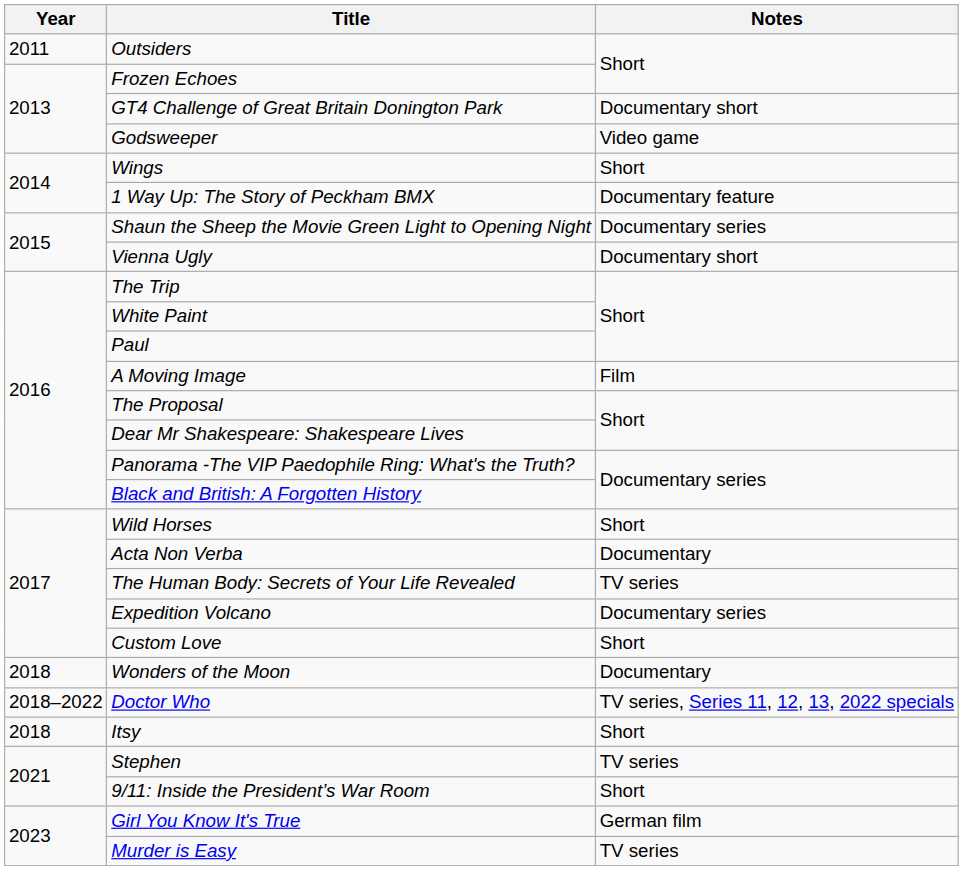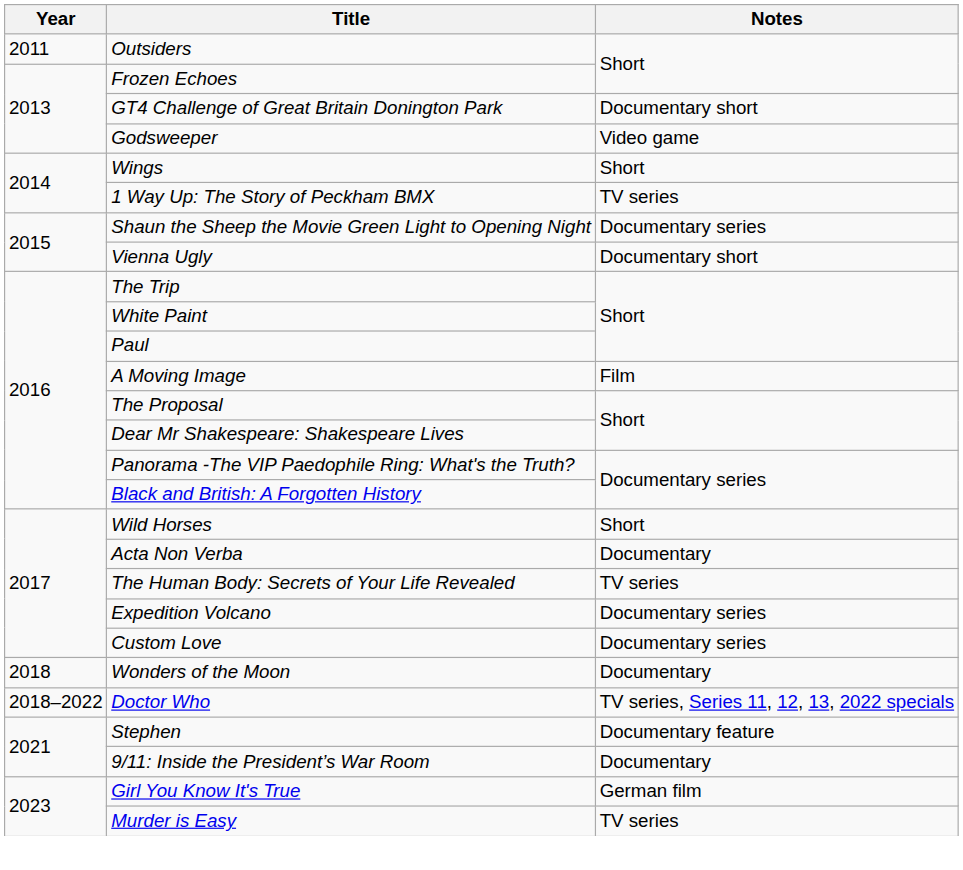1 Way Up: The Story of Peckham BMX | Notes: Documentary feature -> TV series
Custom Love | Notes: Short -> Documentary series
- row: 2018 | Itsy | Short
Stephen | Notes: TV series -> Documentary feature
9/11: Inside the President’s War Room | Notes: Short -> Documentary
